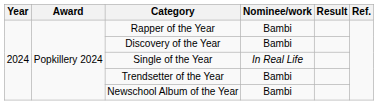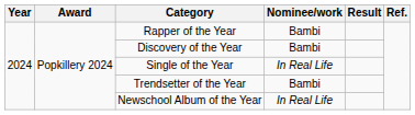Newschool Album of the Year | Nominee/work: Bambi -> In Real Life
